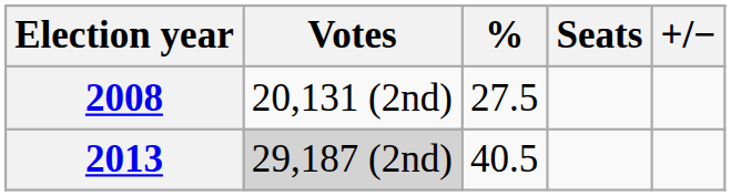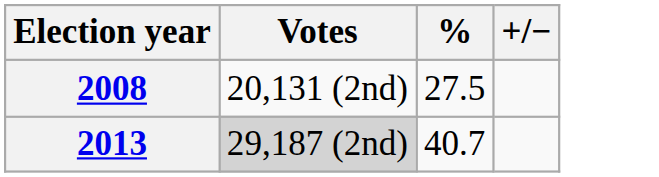- column: Seats
2013 | %: 40.5 -> 40.7
